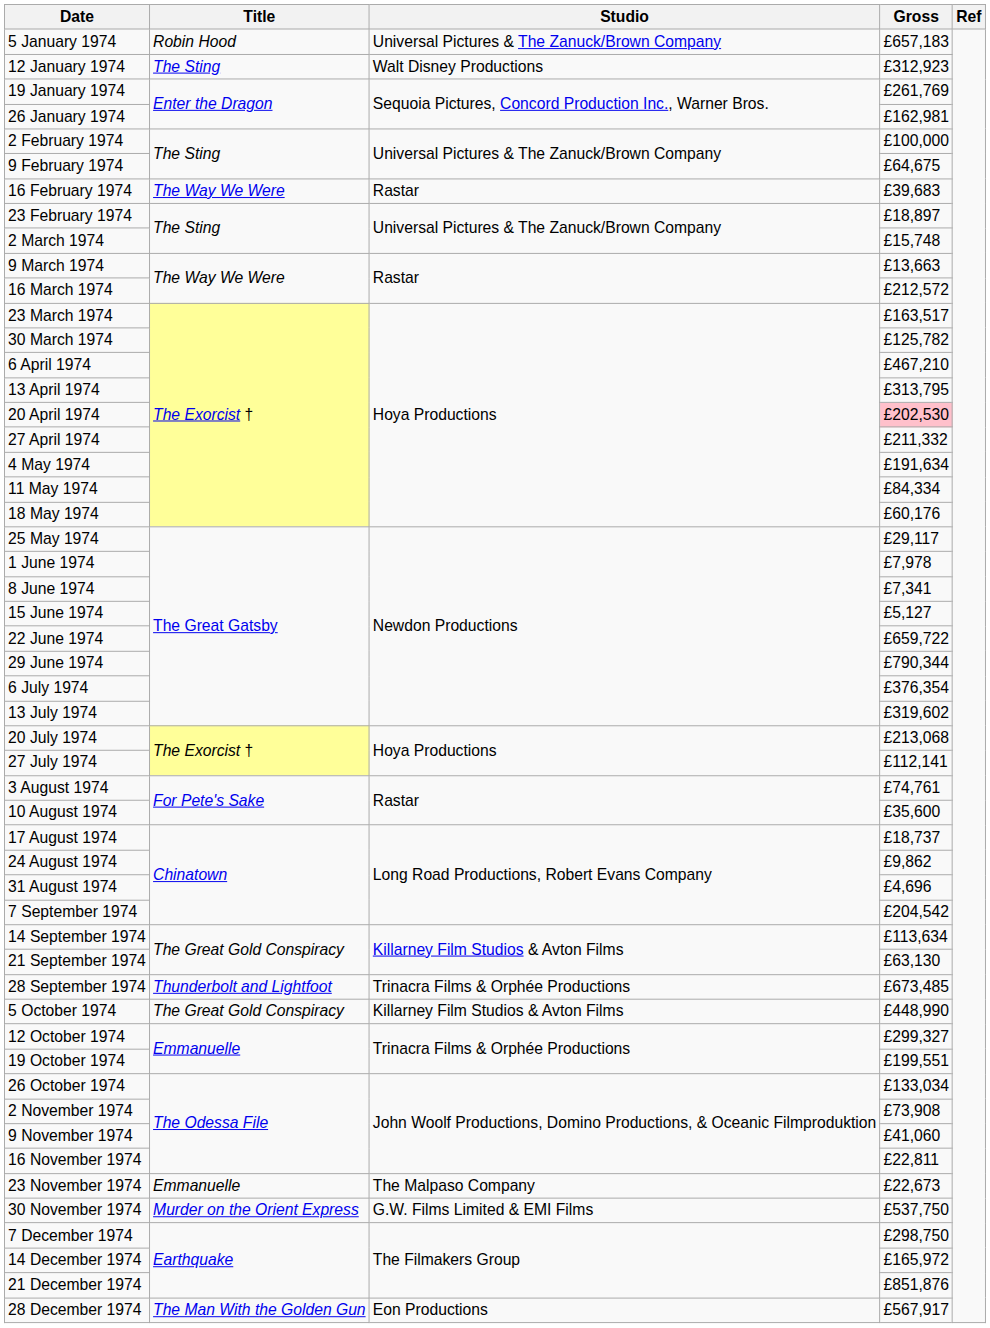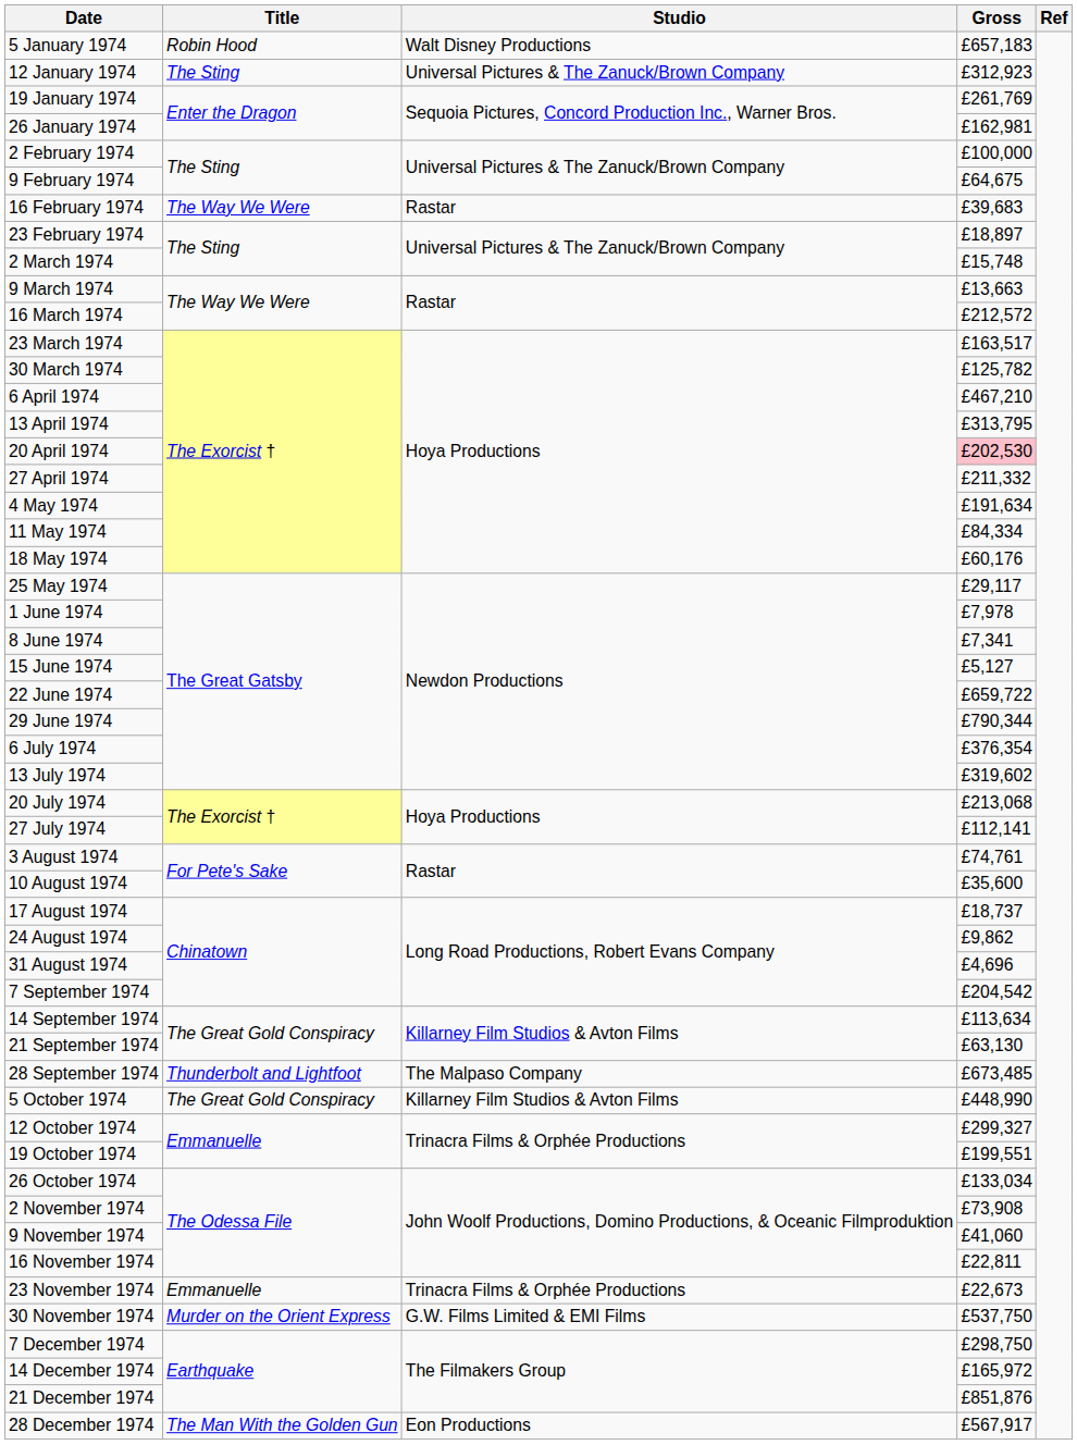5 January 1974 | Studio: Universal Pictures & The Zanuck/Brown Company -> Walt Disney Productions
12 January 1974 | Studio: Walt Disney Productions -> Universal Pictures & The Zanuck/Brown Company
28 September 1974 | Studio: Trinacra Films & Orphée Productions -> The Malpaso Company
23 November 1974 | Studio: The Malpaso Company -> Trinacra Films & Orphée Productions
